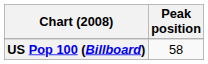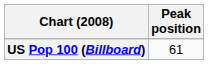US Pop 100 (Billboard) | Peak position: 58 -> 61
